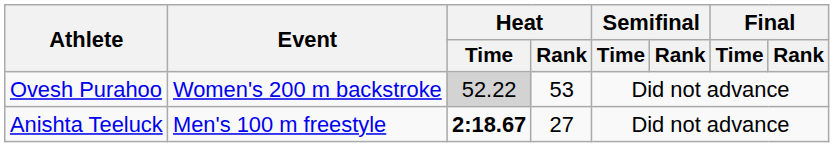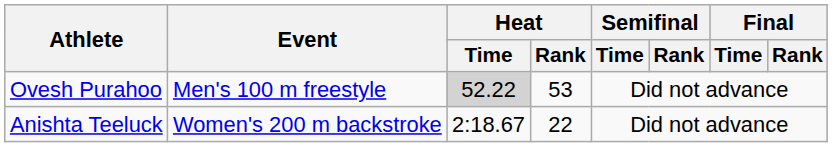Ovesh Purahoo | Event: Women's 200 m backstroke -> Men's 100 m freestyle
Anishta Teeluck | Event: Men's 100 m freestyle -> Women's 200 m backstroke
Anishta Teeluck | Heat / Time: bold -> normal
Anishta Teeluck | Heat / Rank: 27 -> 22
